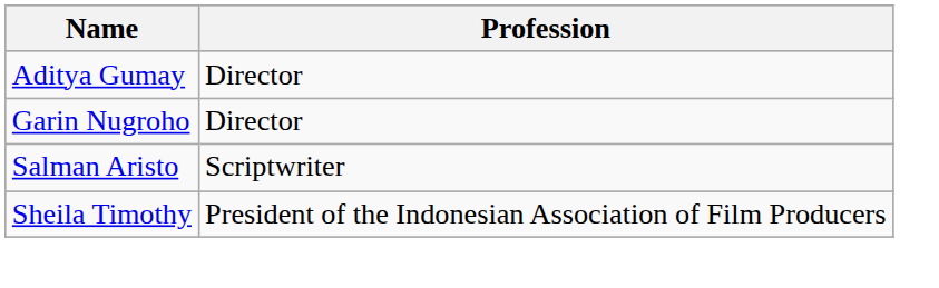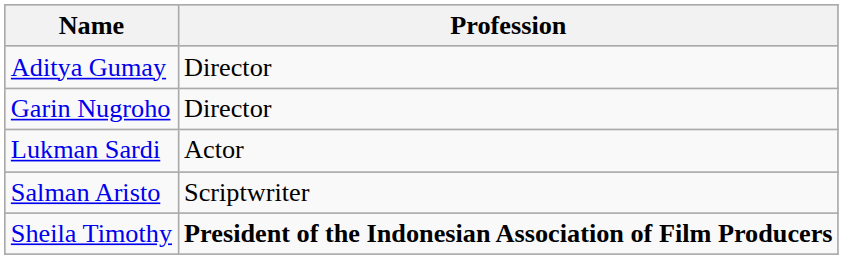+ row: Lukman Sardi | Actor
Sheila Timothy | Profession: normal -> bold
